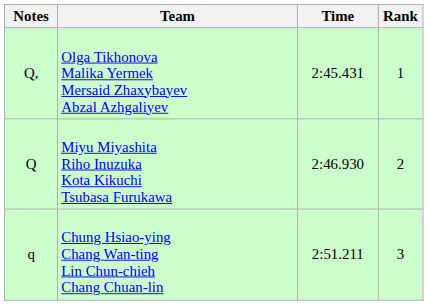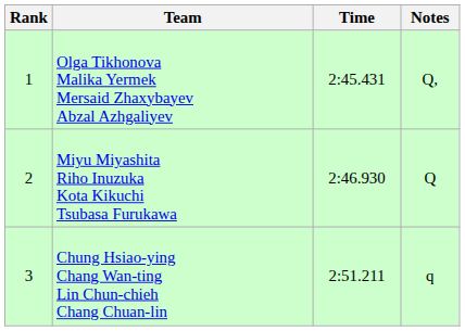columns swapped: Rank <-> Notes
